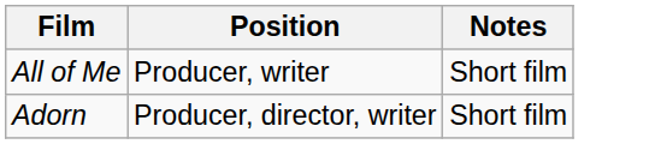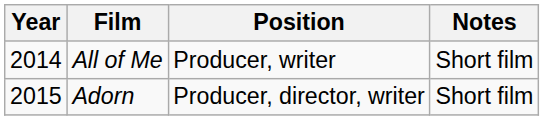+ column: Year | 2014 | 2015
